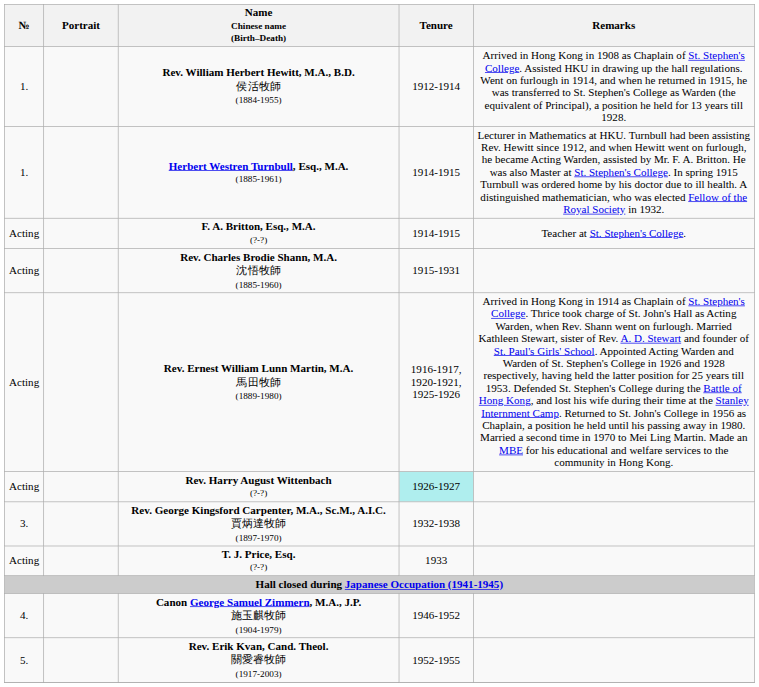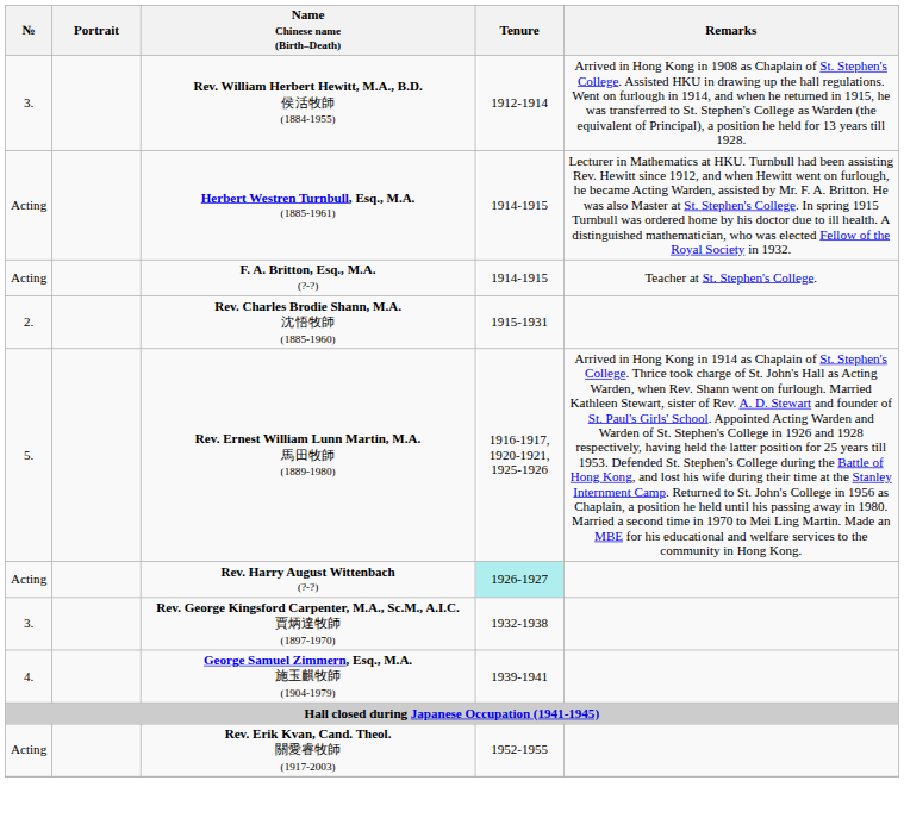Rev. William Herbert Hewitt, M.A., B.D. 侯活牧師 (1884-1955) | №: 1. -> 3.
Herbert Westren Turnbull, Esq., M.A. (1885-1961) | №: 1. -> Acting
Rev. Charles Brodie Shann, M.A. 沈悟牧師 (1885-1960) | №: Acting -> 2.
Rev. Ernest William Lunn Martin, M.A. 馬田牧師 (1889-1980) | №: Acting -> 5.
- row: Acting | T. J. Price, Esq. (?-?) | 1933
+ row: 4. | George Samuel Zimmern, Esq., M.A. 施玉麒牧師 (1904-1979) | 1939-1941
- row: 4. | Canon George Samuel Zimmern, M.A., J.P. 施玉麒牧師 (1904-1979) | 1946-1952
Rev. Erik Kvan, Cand. Theol. 關愛睿牧師 (1917-2003) | №: 5. -> Acting
